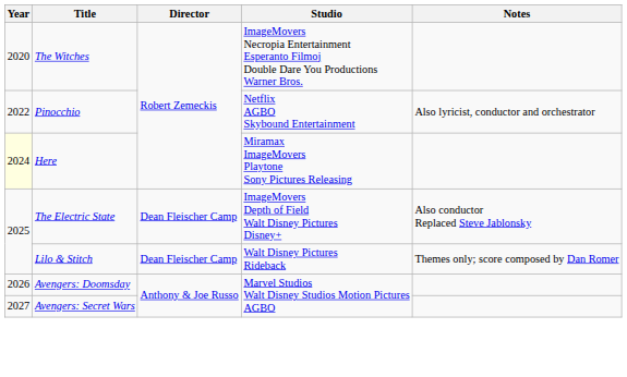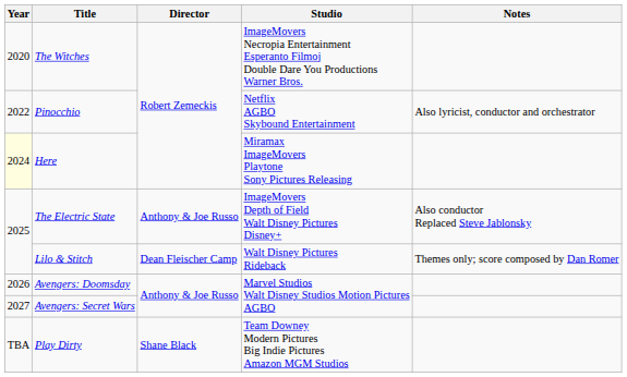The Electric State | Director: Dean Fleischer Camp -> Anthony & Joe Russo
+ row: TBA | Play Dirty | Shane Black | Team Downey Modern Pictures Big Indie Pictures Amazon MGM Studios
